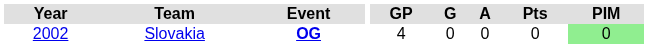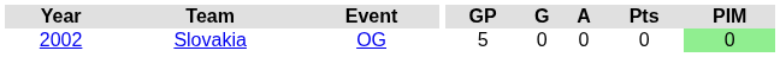Slovakia | Event: bold -> normal
Slovakia | GP: 4 -> 5
